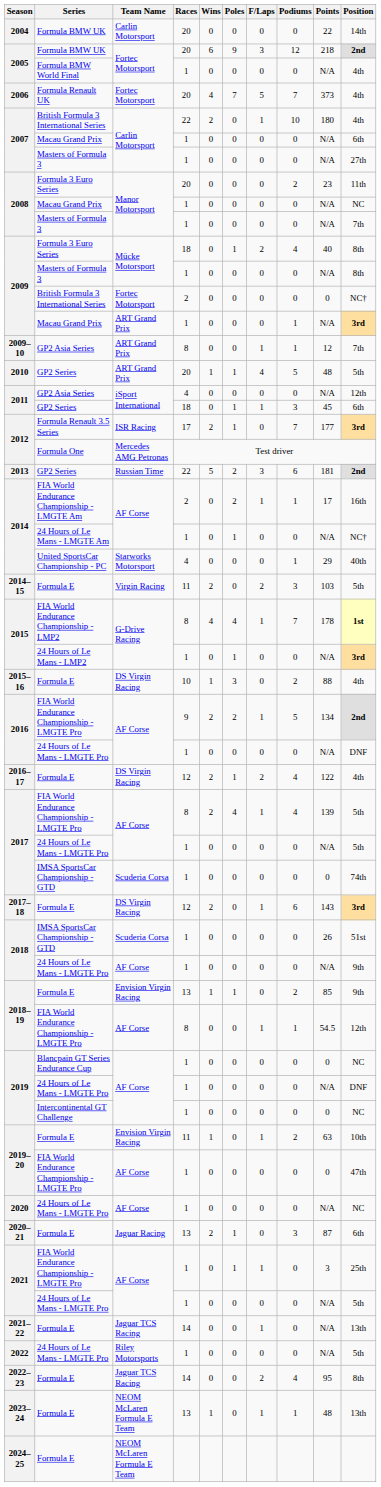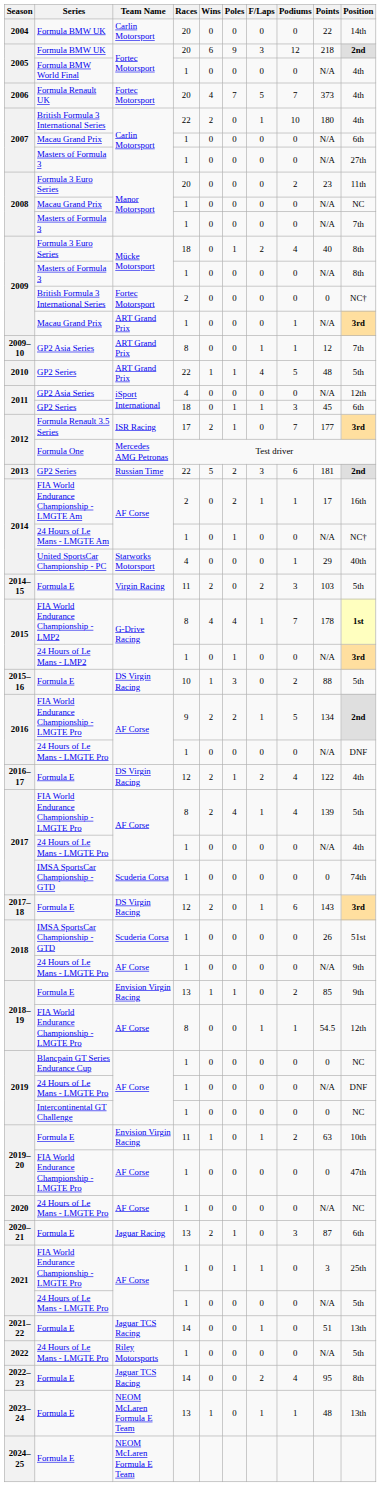2010 | Races: 20 -> 22
2015–16 | Position: 4th -> 5th
2017 / 24 Hours of Le Mans - LMGTE Pro | Position: 5th -> 4th
2021–22 | Points: N/A -> 51
